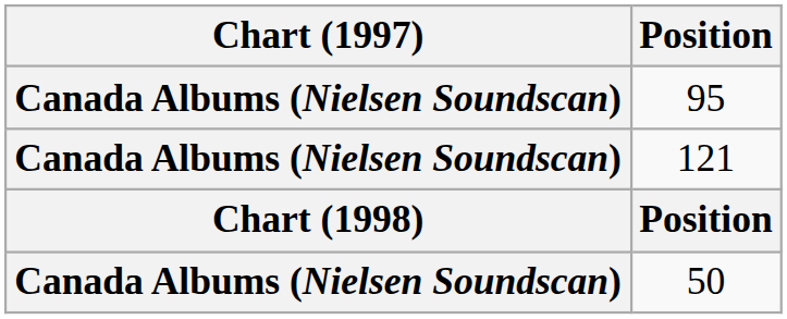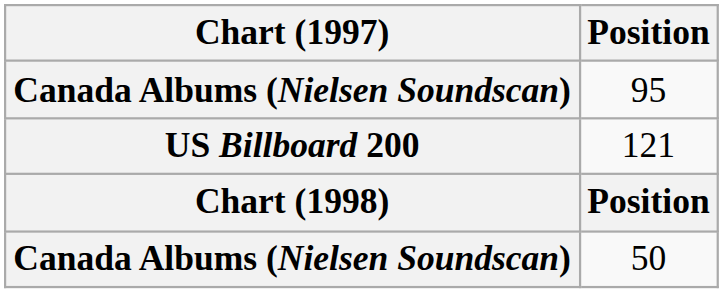121 | Chart (1997): Canada Albums (Nielsen Soundscan) -> US Billboard 200
